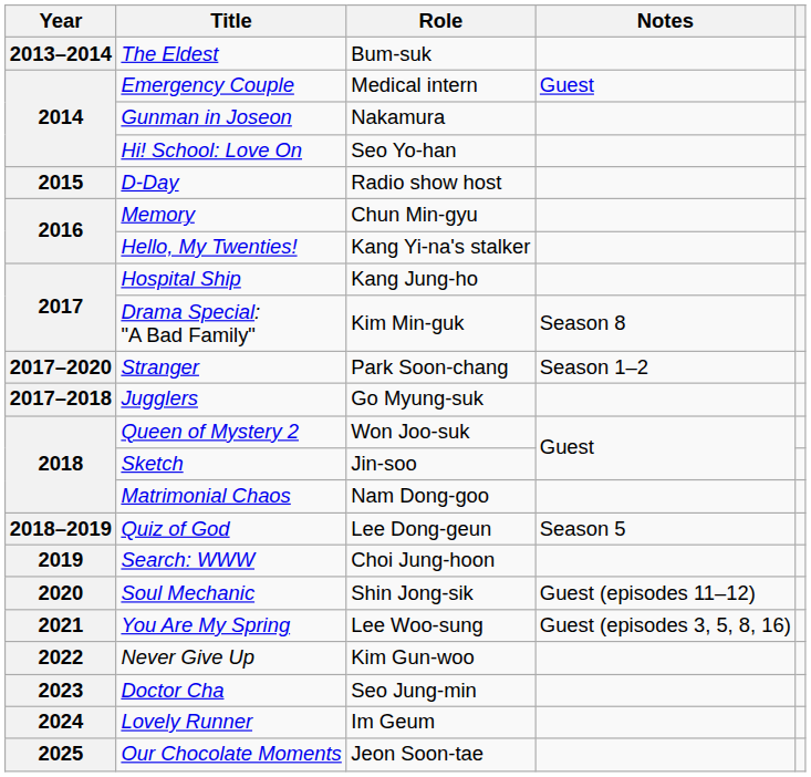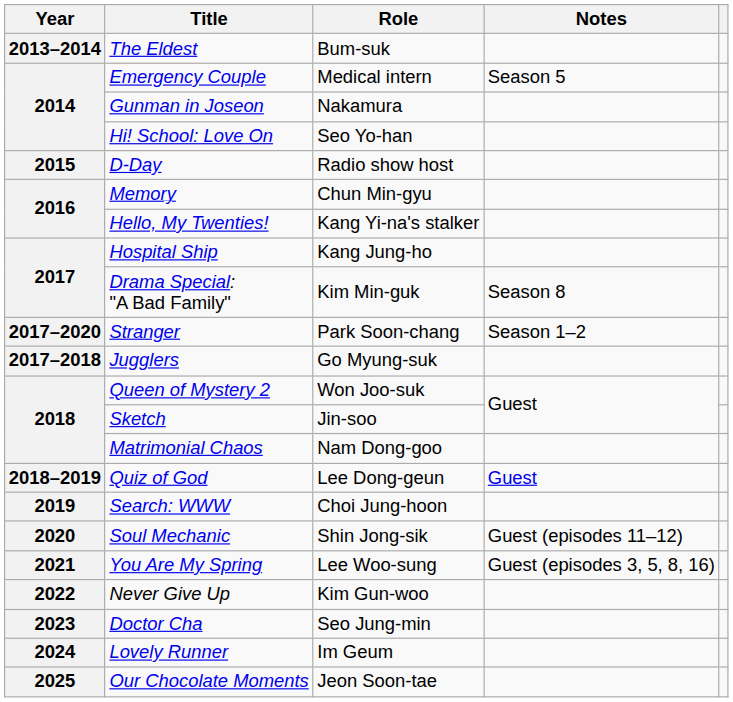Emergency Couple | Notes: Guest -> Season 5
Quiz of God | Notes: Season 5 -> Guest
